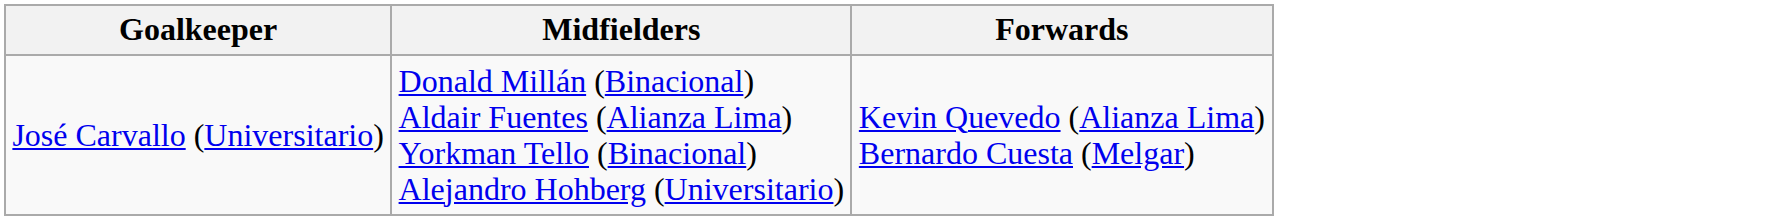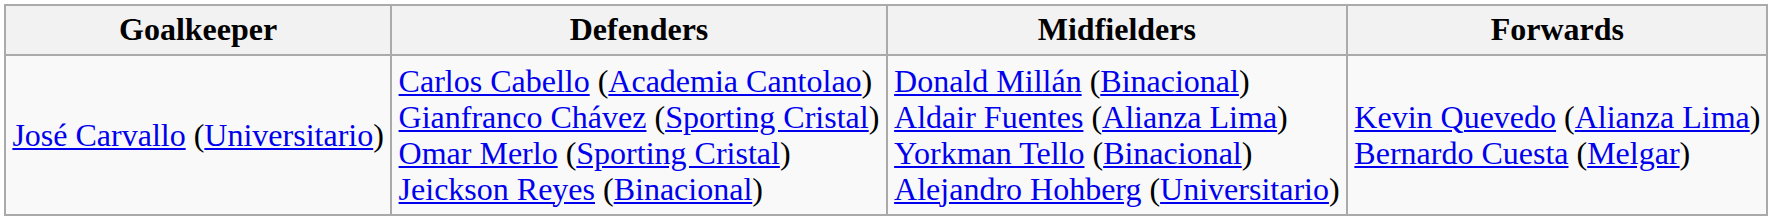+ column: Defenders | Carlos Cabello (Academia Cantolao) Gianfranco Chávez (Sporting Cristal) Omar Merlo (Sporting Cristal) Jeickson Reyes (Binacional)
